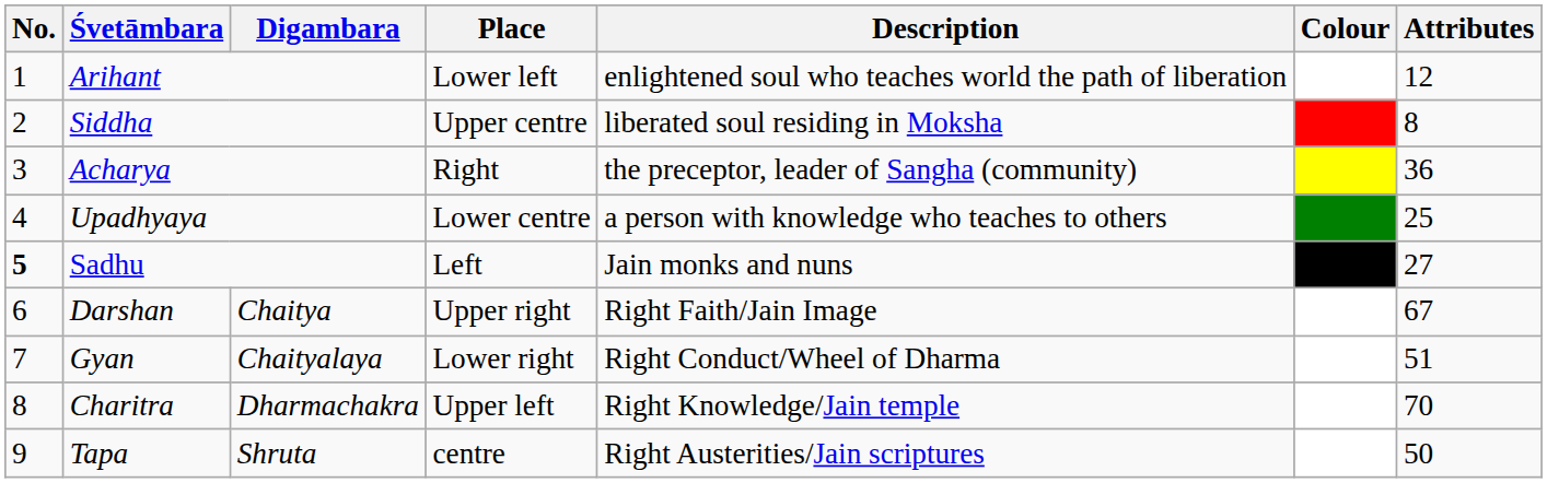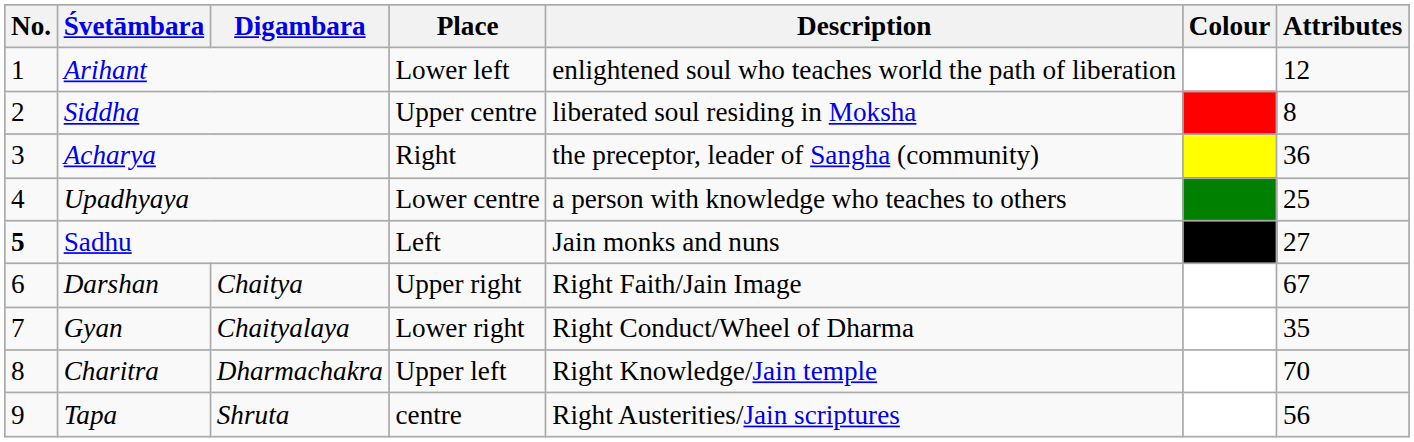Gyan | Attributes: 51 -> 35
Tapa | Attributes: 50 -> 56
